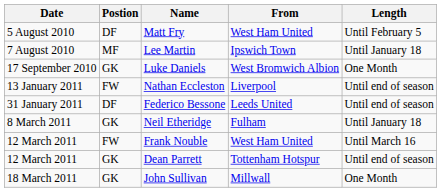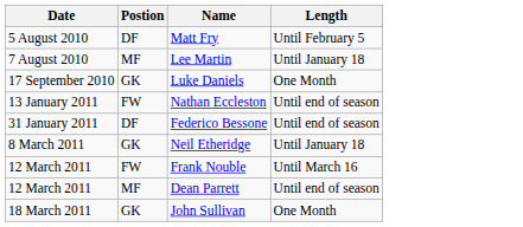- column: From | West Ham United | Ipswich Town | West Bromwich Albion | Liverpool | Leeds United | Fulham | West Ham United | Tottenham Hotspur | Millwall
Dean Parrett | Postion: GK -> MF
